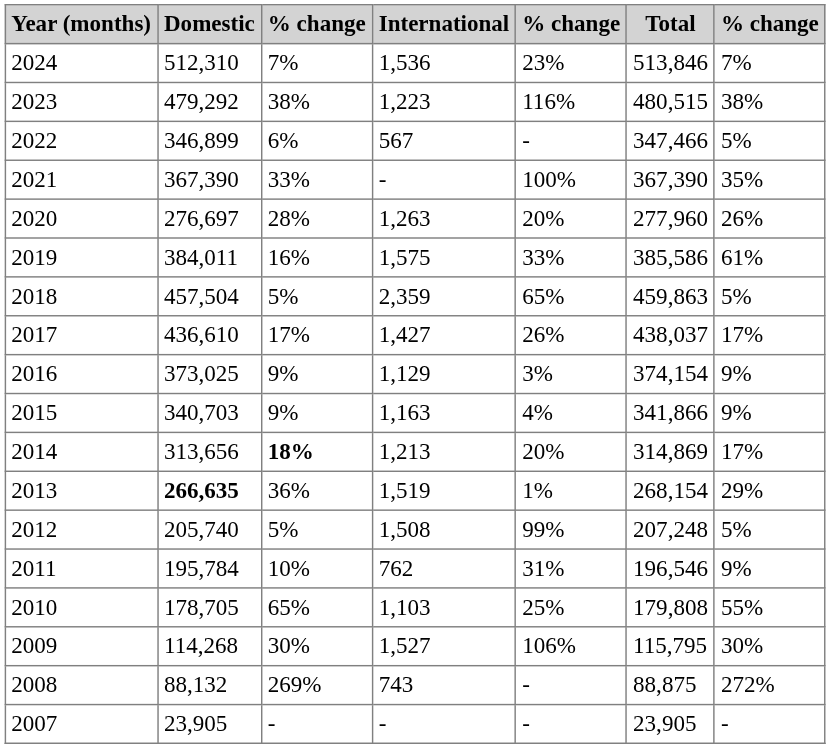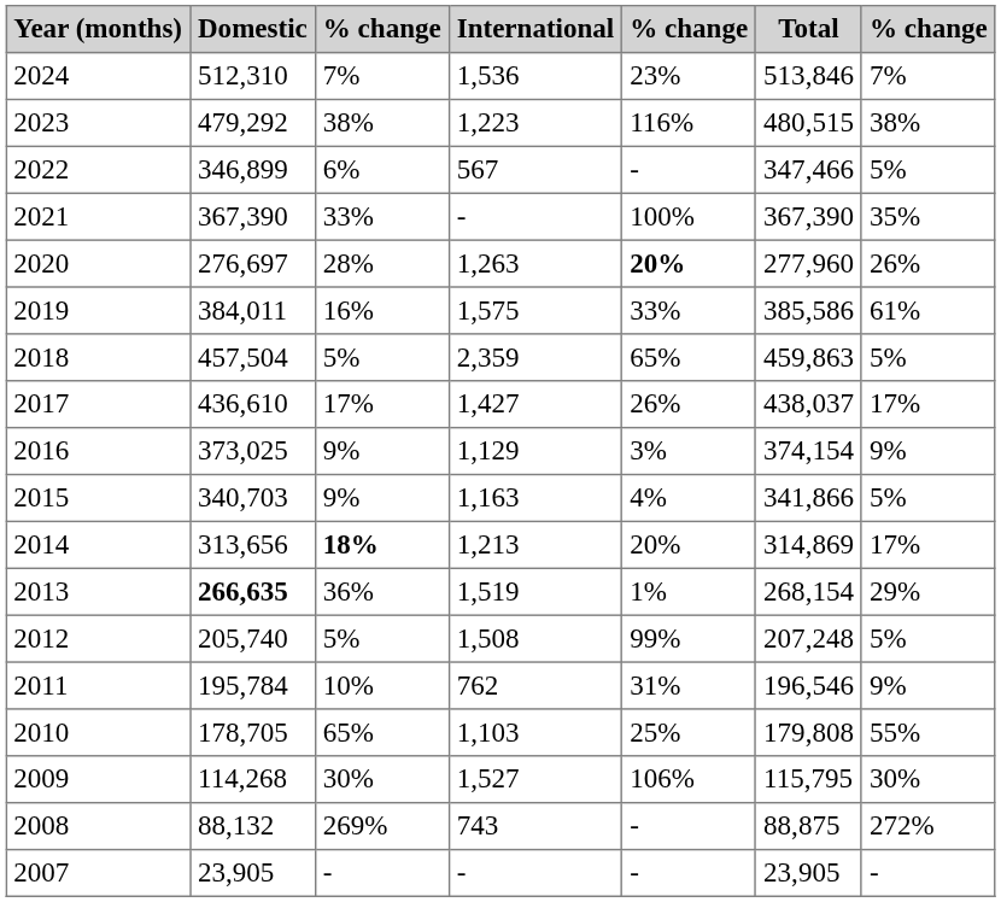2020 | column 5: normal -> bold
2015 | column 7: 9% -> 5%
